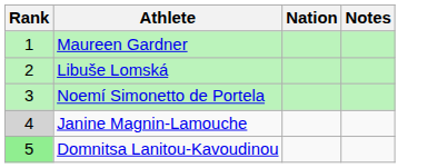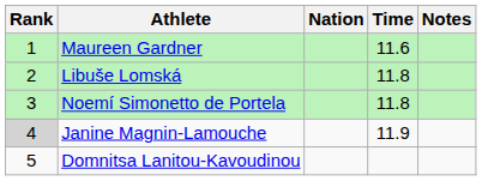+ column: Time | 11.6 | 11.8 | 11.8 | 11.9
Domnitsa Lanitou-Kavoudinou | Rank: lightgreen background -> no background
